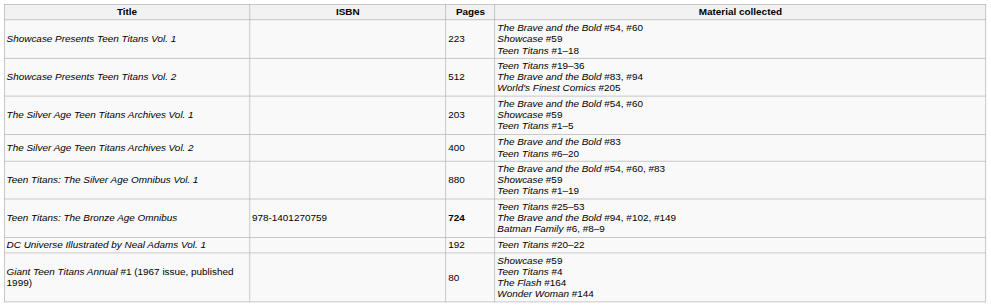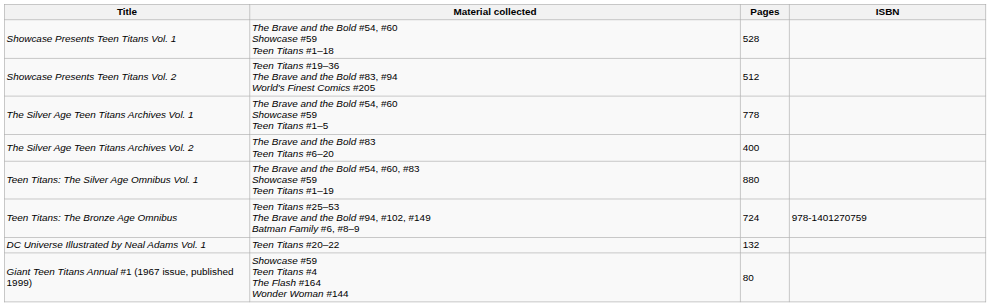columns swapped: Material collected <-> ISBN
Showcase Presents Teen Titans Vol. 1 | Pages: 223 -> 528
The Silver Age Teen Titans Archives Vol. 1 | Pages: 203 -> 778
Teen Titans: The Bronze Age Omnibus | Pages: bold -> normal
DC Universe Illustrated by Neal Adams Vol. 1 | Pages: 192 -> 132
